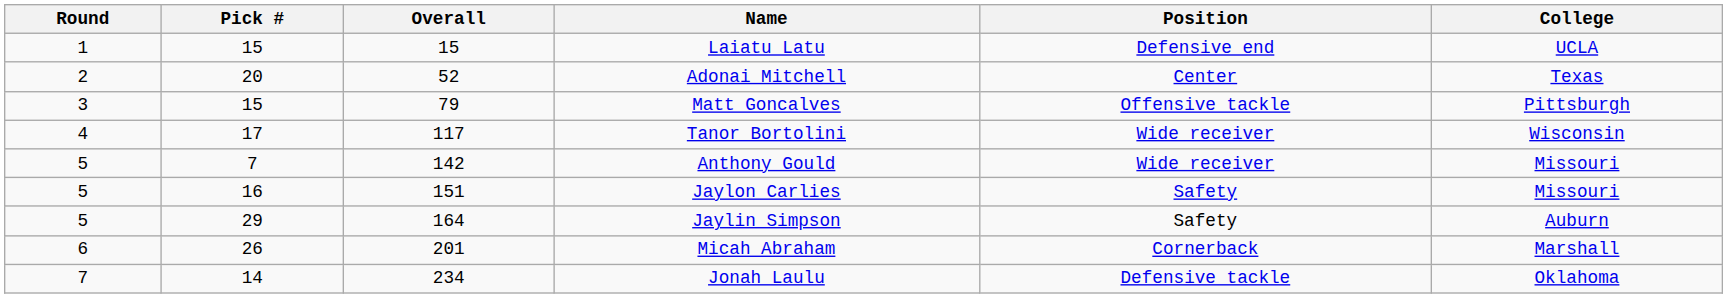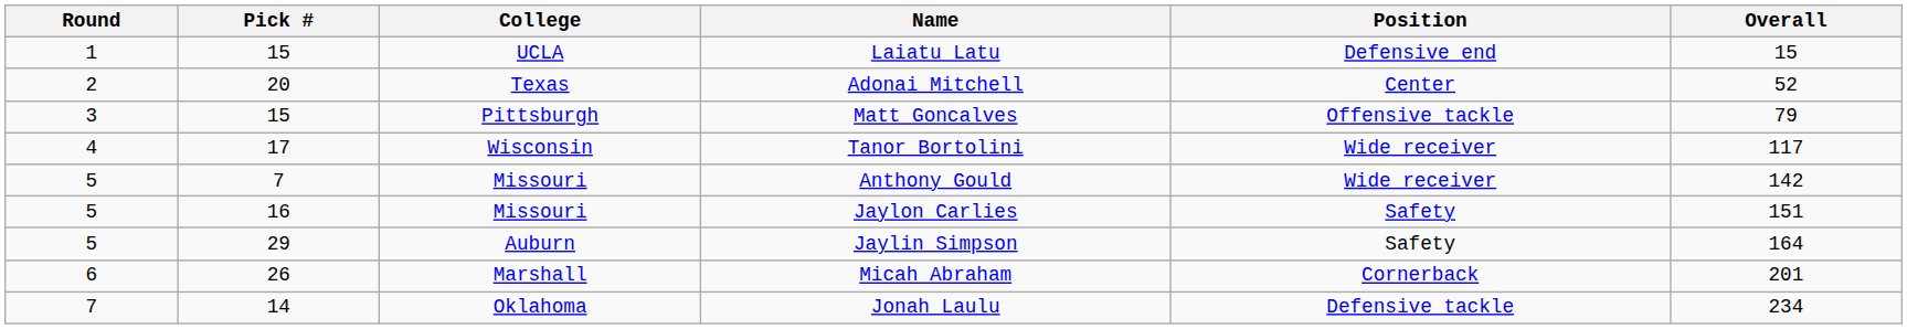columns swapped: Overall <-> College
